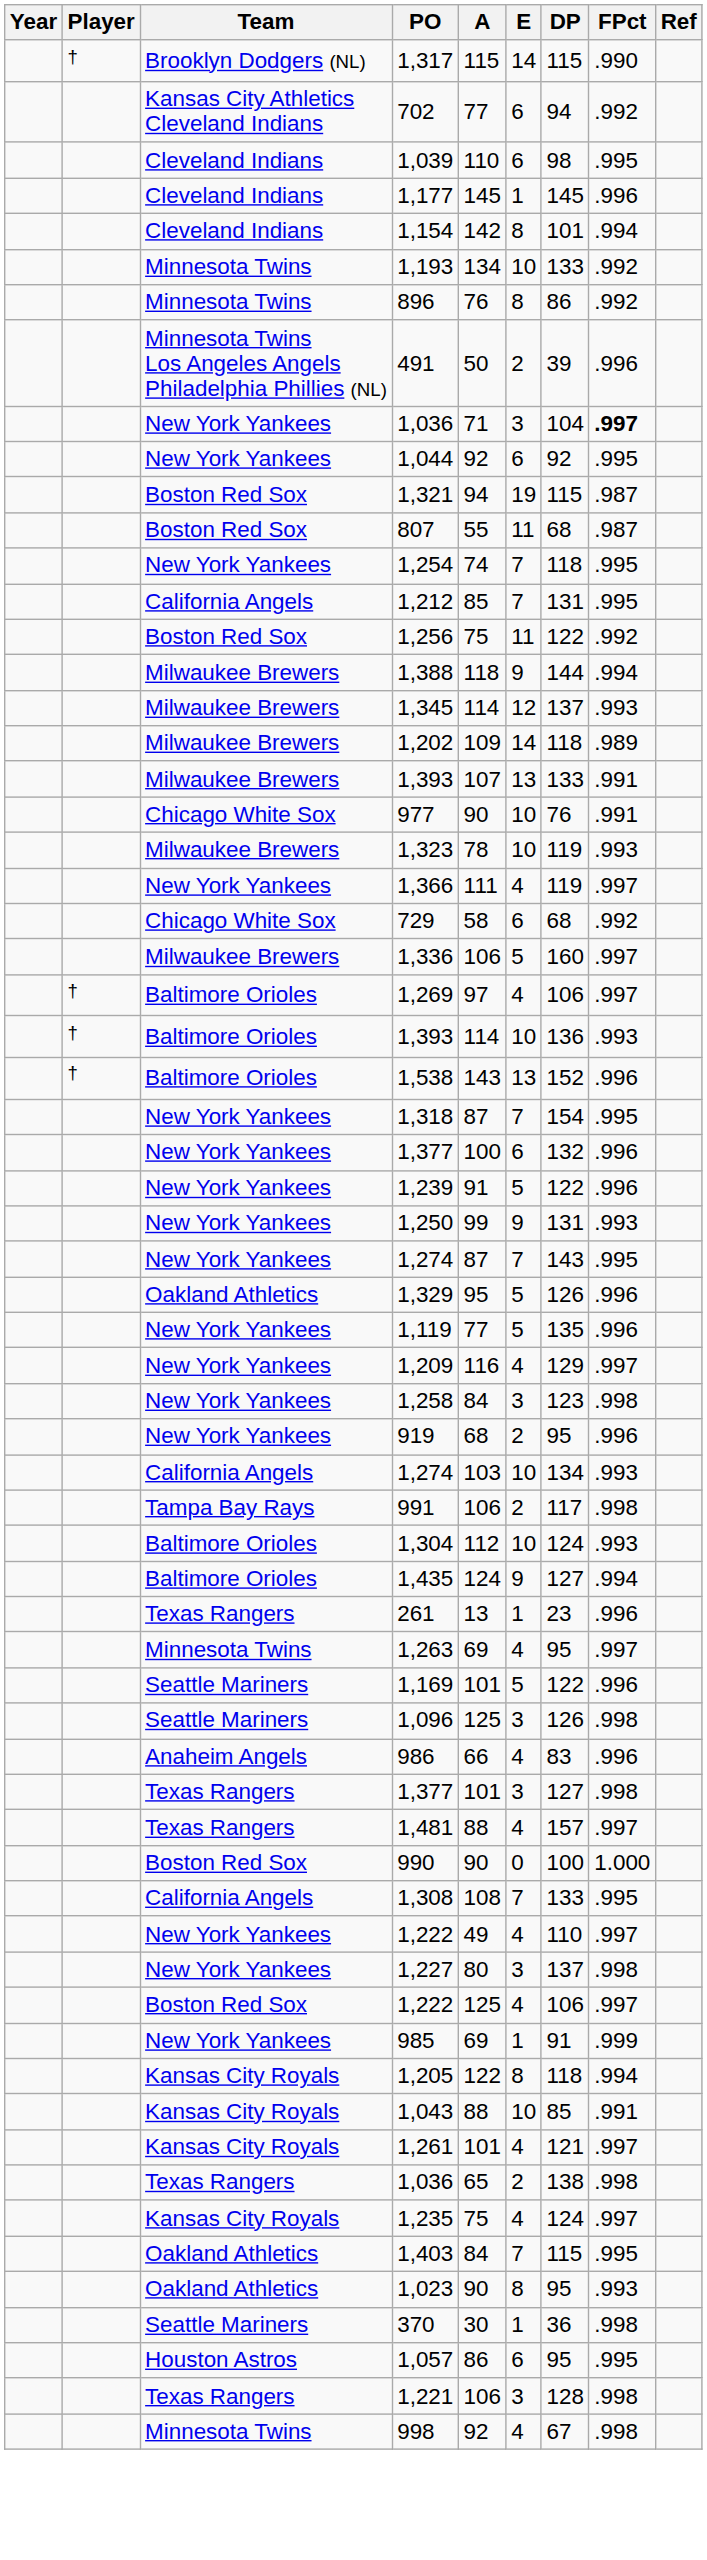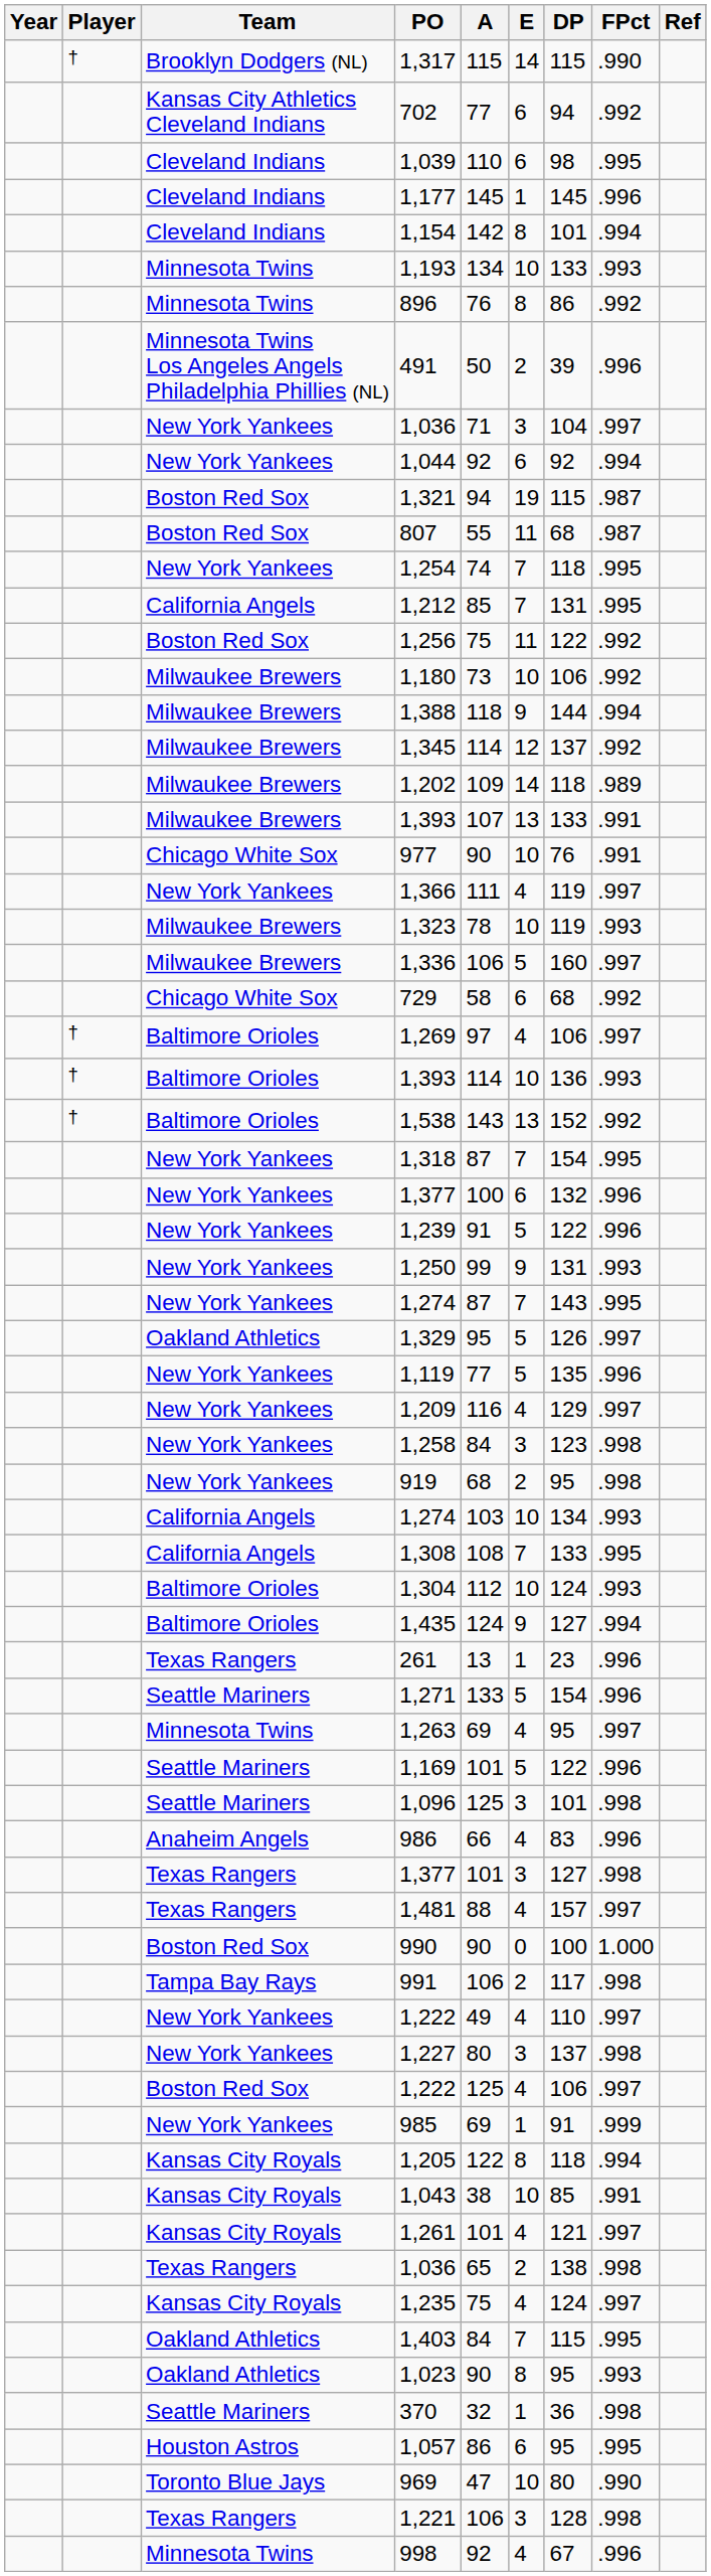1,193 | FPct: .992 -> .993
New York Yankees / 1,036 | FPct: bold -> normal
1,044 | FPct: .995 -> .994
+ row: Milwaukee Brewers | 1,180 | 73 | 10 | 106 | .992
1,345 | FPct: .993 -> .992
rows swapped: 1,366 <-> 1,323
rows swapped: 1,336 <-> 729
1,538 | FPct: .996 -> .992
1,329 | FPct: .996 -> .997
919 | FPct: .996 -> .998
rows swapped: 1,308 <-> 991
+ row: Seattle Mariners | 1,271 | 133 | 5 | 154 | .996
1,096 | DP: 126 -> 101
1,043 | A: 88 -> 38
370 | A: 30 -> 32
+ row: Toronto Blue Jays | 969 | 47 | 10 | 80 | .990
998 | FPct: .998 -> .996
